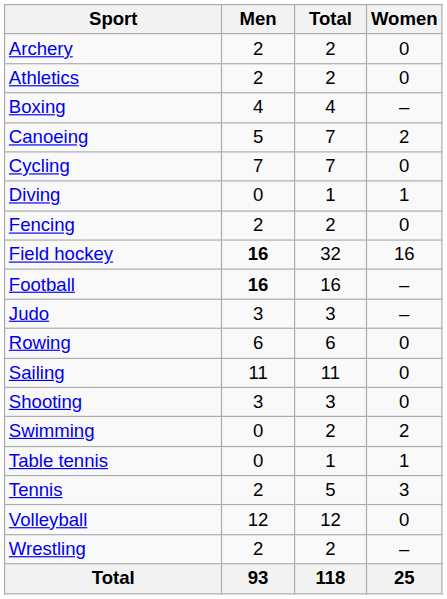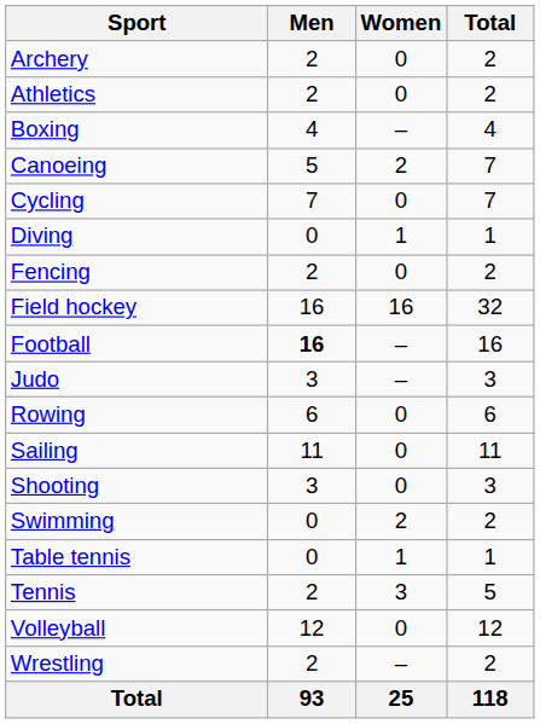columns swapped: Women <-> Total
Field hockey | Men: bold -> normal
